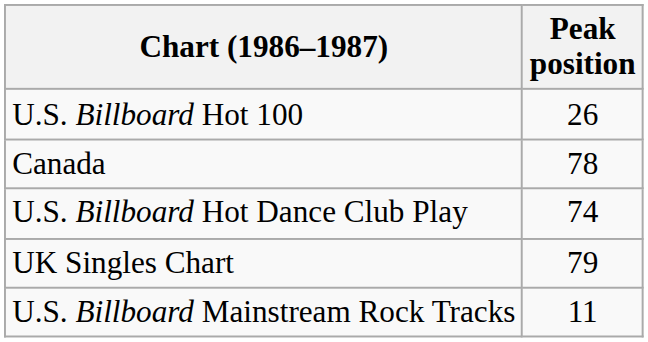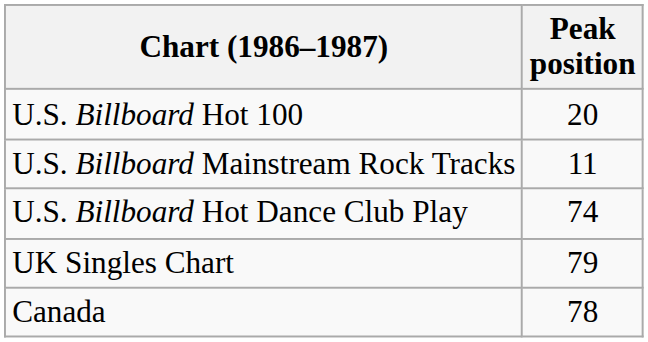U.S. Billboard Hot 100 | Peak position: 26 -> 20
rows swapped: U.S. Billboard Mainstream Rock Tracks <-> Canada
